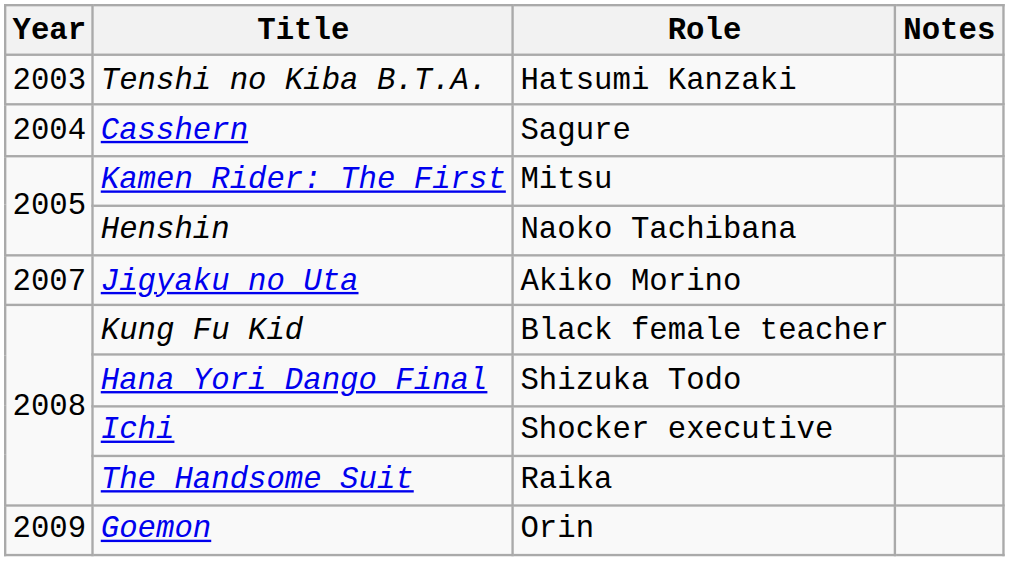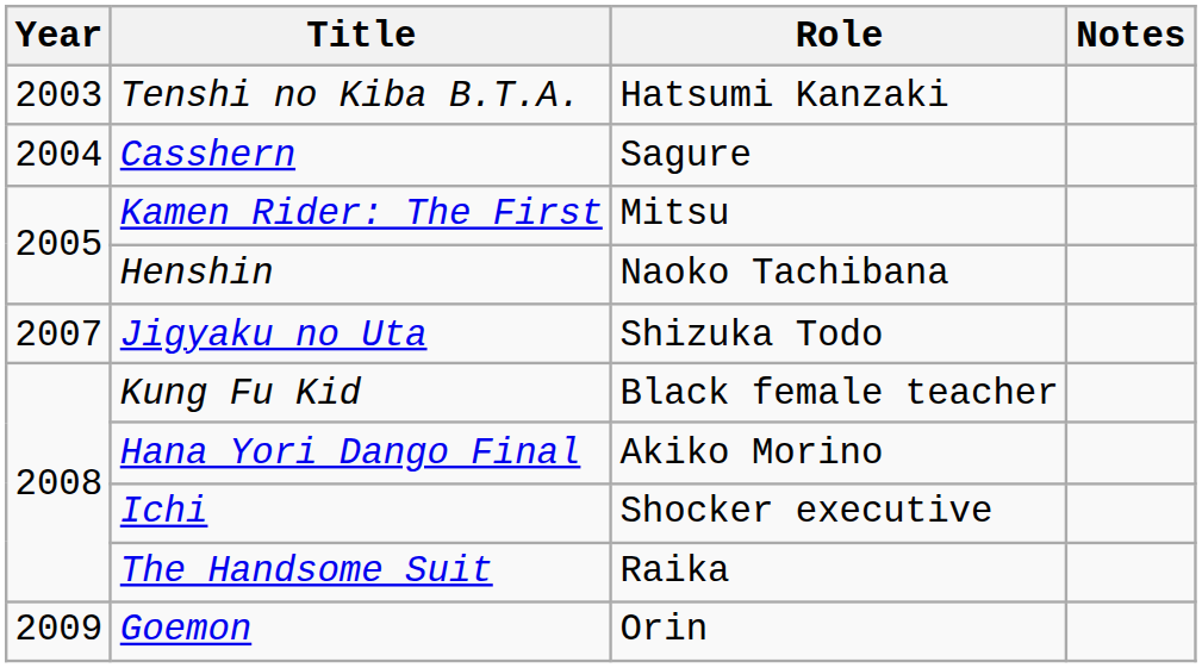Jigyaku no Uta | Role: Akiko Morino -> Shizuka Todo
Hana Yori Dango Final | Role: Shizuka Todo -> Akiko Morino
